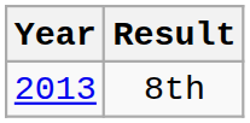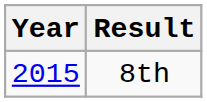8th | Year: 2013 -> 2015
